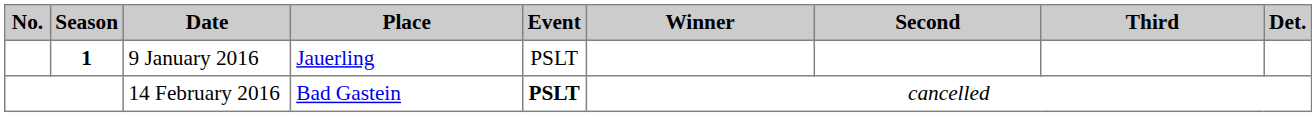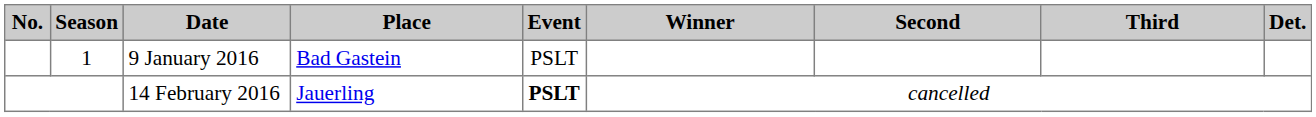9 January 2016 | Season: bold -> normal
9 January 2016 | Place: Jauerling -> Bad Gastein
14 February 2016 | Place: Bad Gastein -> Jauerling
